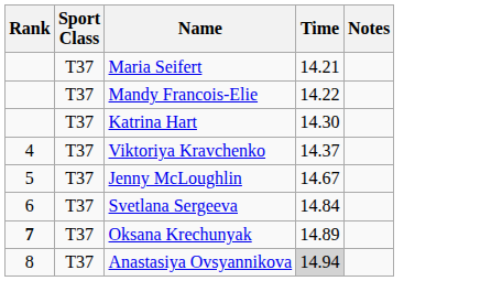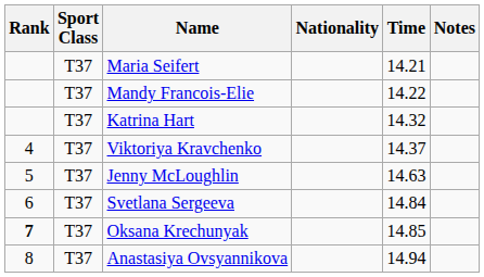+ column: Nationality
Katrina Hart | Time: 14.30 -> 14.32
Jenny McLoughlin | Time: 14.67 -> 14.63
Oksana Krechunyak | Time: 14.89 -> 14.85
Anastasiya Ovsyannikova | Time: lightgrey background -> no background
